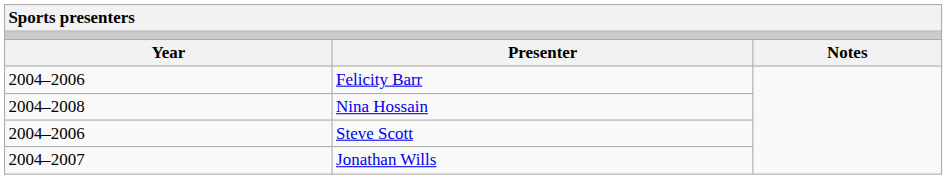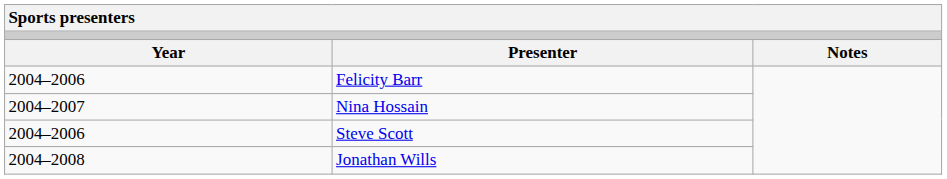Nina Hossain | column 1: 2004–2008 -> 2004–2007
Jonathan Wills | column 1: 2004–2007 -> 2004–2008
